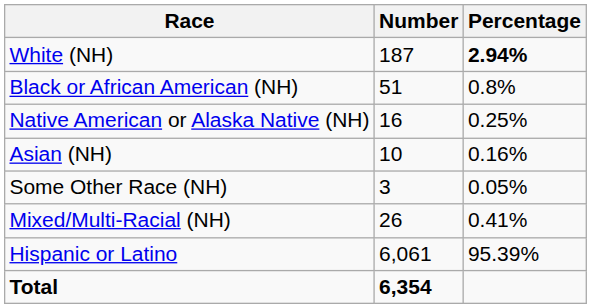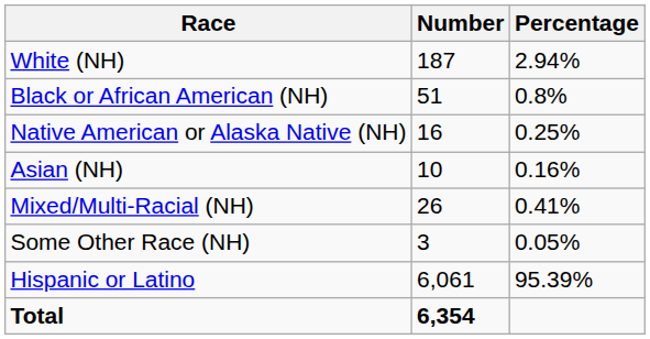White (NH) | Percentage: bold -> normal
rows swapped: Some Other Race (NH) <-> Mixed/Multi-Racial (NH)
